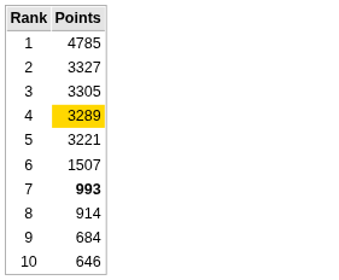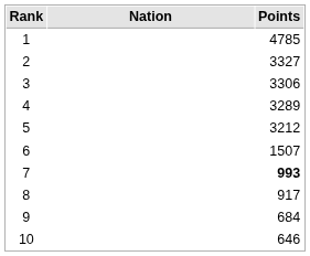+ column: Nation
3 | Points: 3305 -> 3306
4 | Points: gold background -> no background
5 | Points: 3221 -> 3212
8 | Points: 914 -> 917
